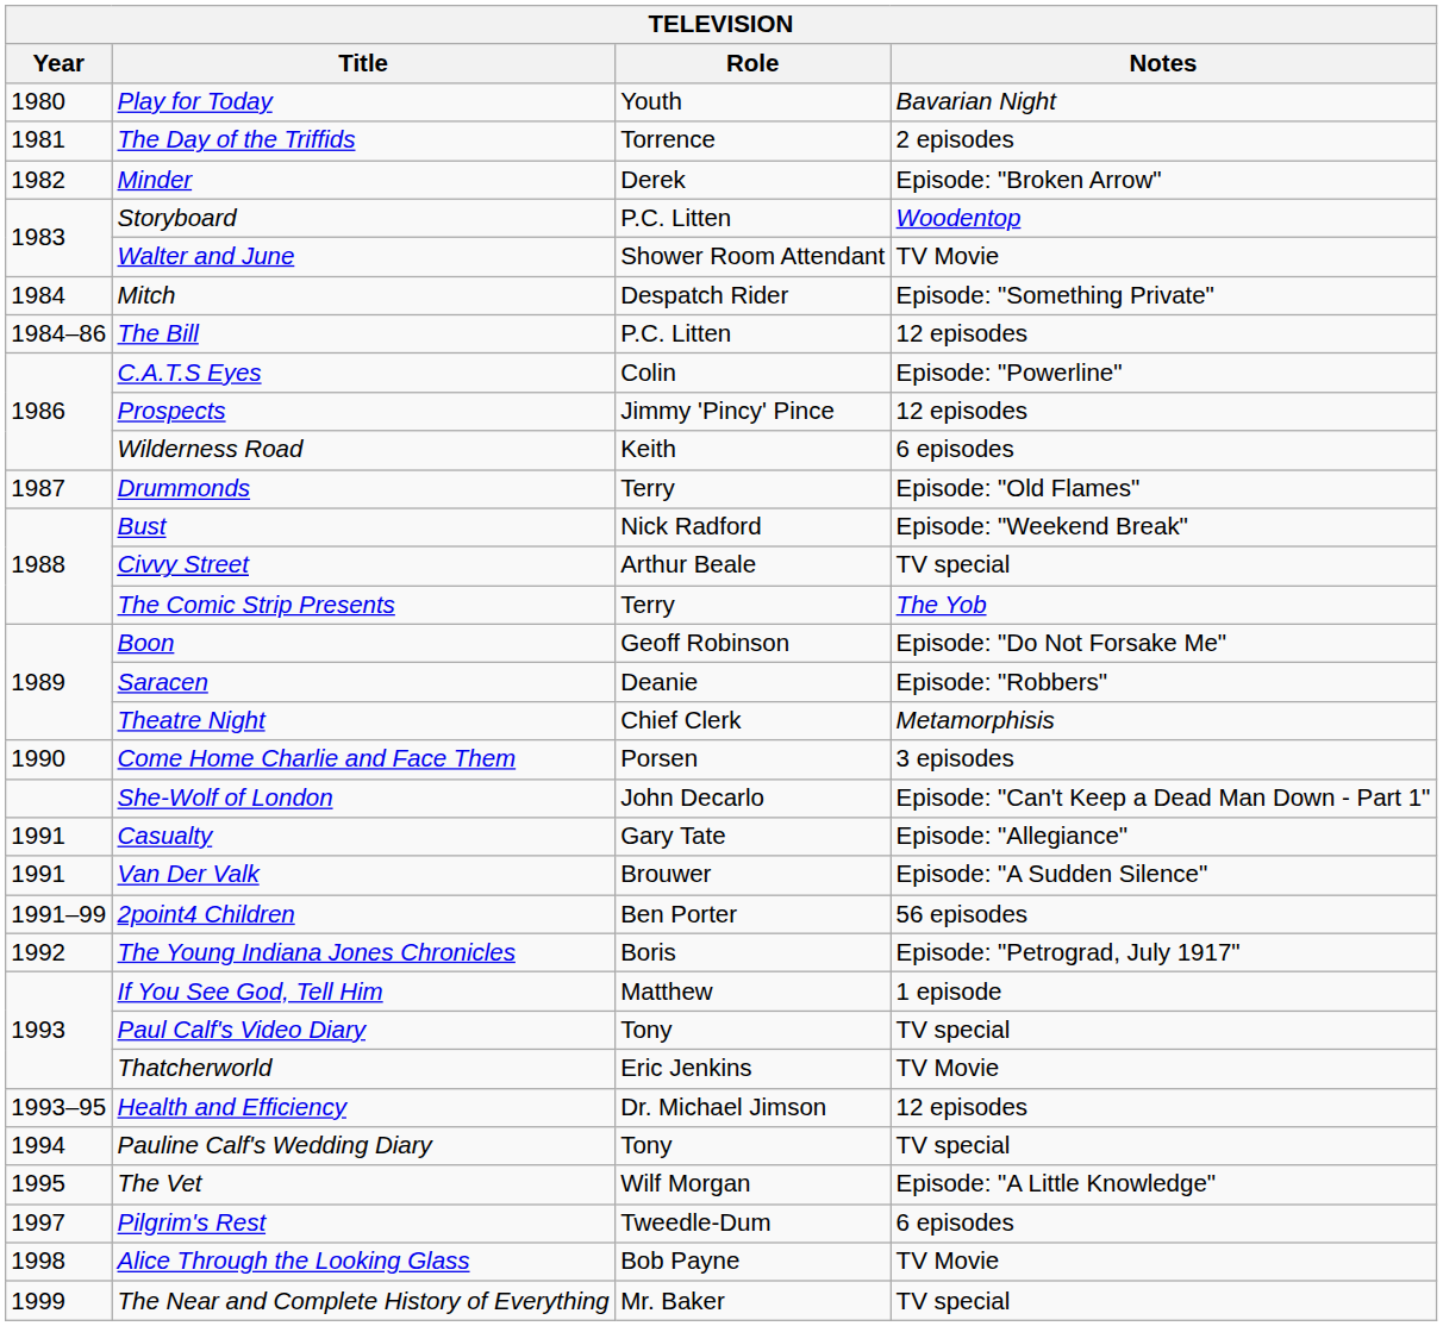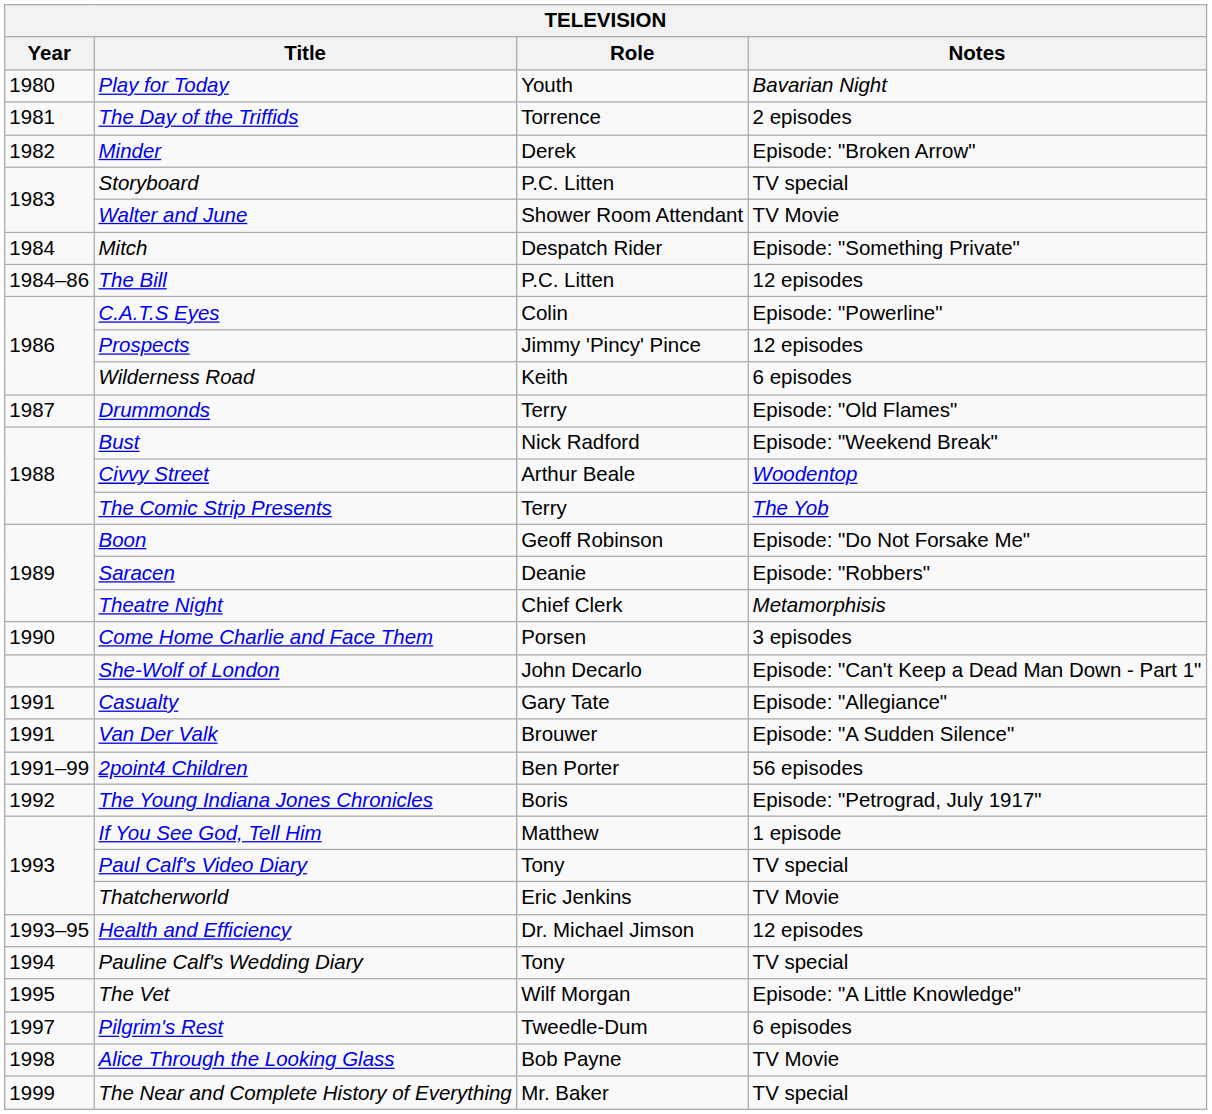Storyboard | Notes: Woodentop -> TV special
Civvy Street | Notes: TV special -> Woodentop
